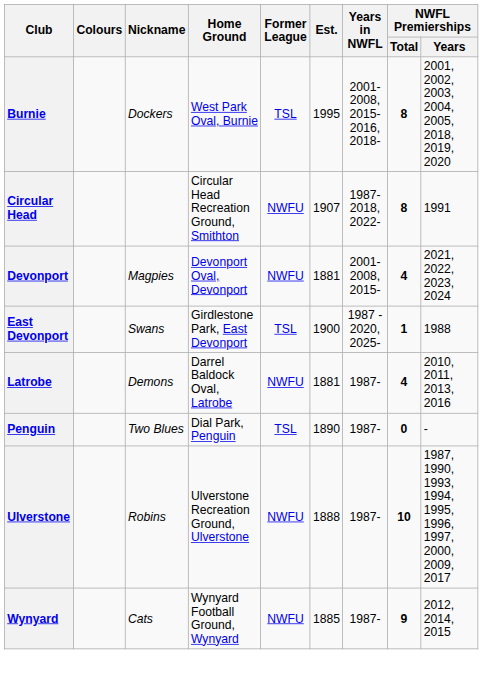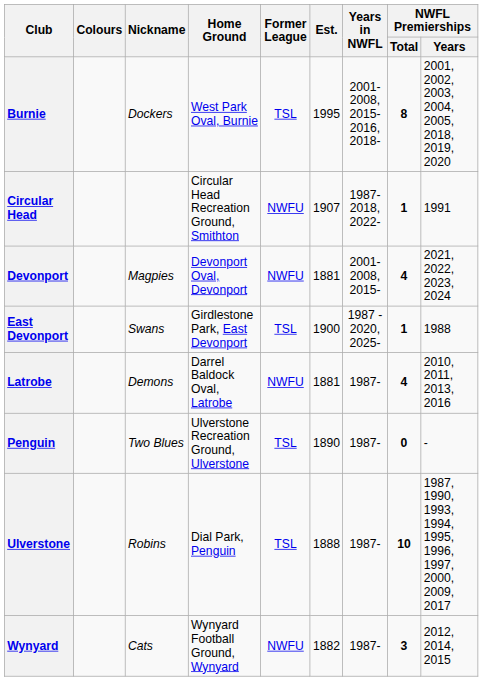Circular Head | NWFL Premierships / Total: 8 -> 1
Penguin | Home Ground: Dial Park, Penguin -> Ulverstone Recreation Ground, Ulverstone
Ulverstone | Home Ground: Ulverstone Recreation Ground, Ulverstone -> Dial Park, Penguin
Ulverstone | Former League: NWFU -> TSL
Wynyard | Est.: 1885 -> 1882
Wynyard | NWFL Premierships / Total: 9 -> 3
